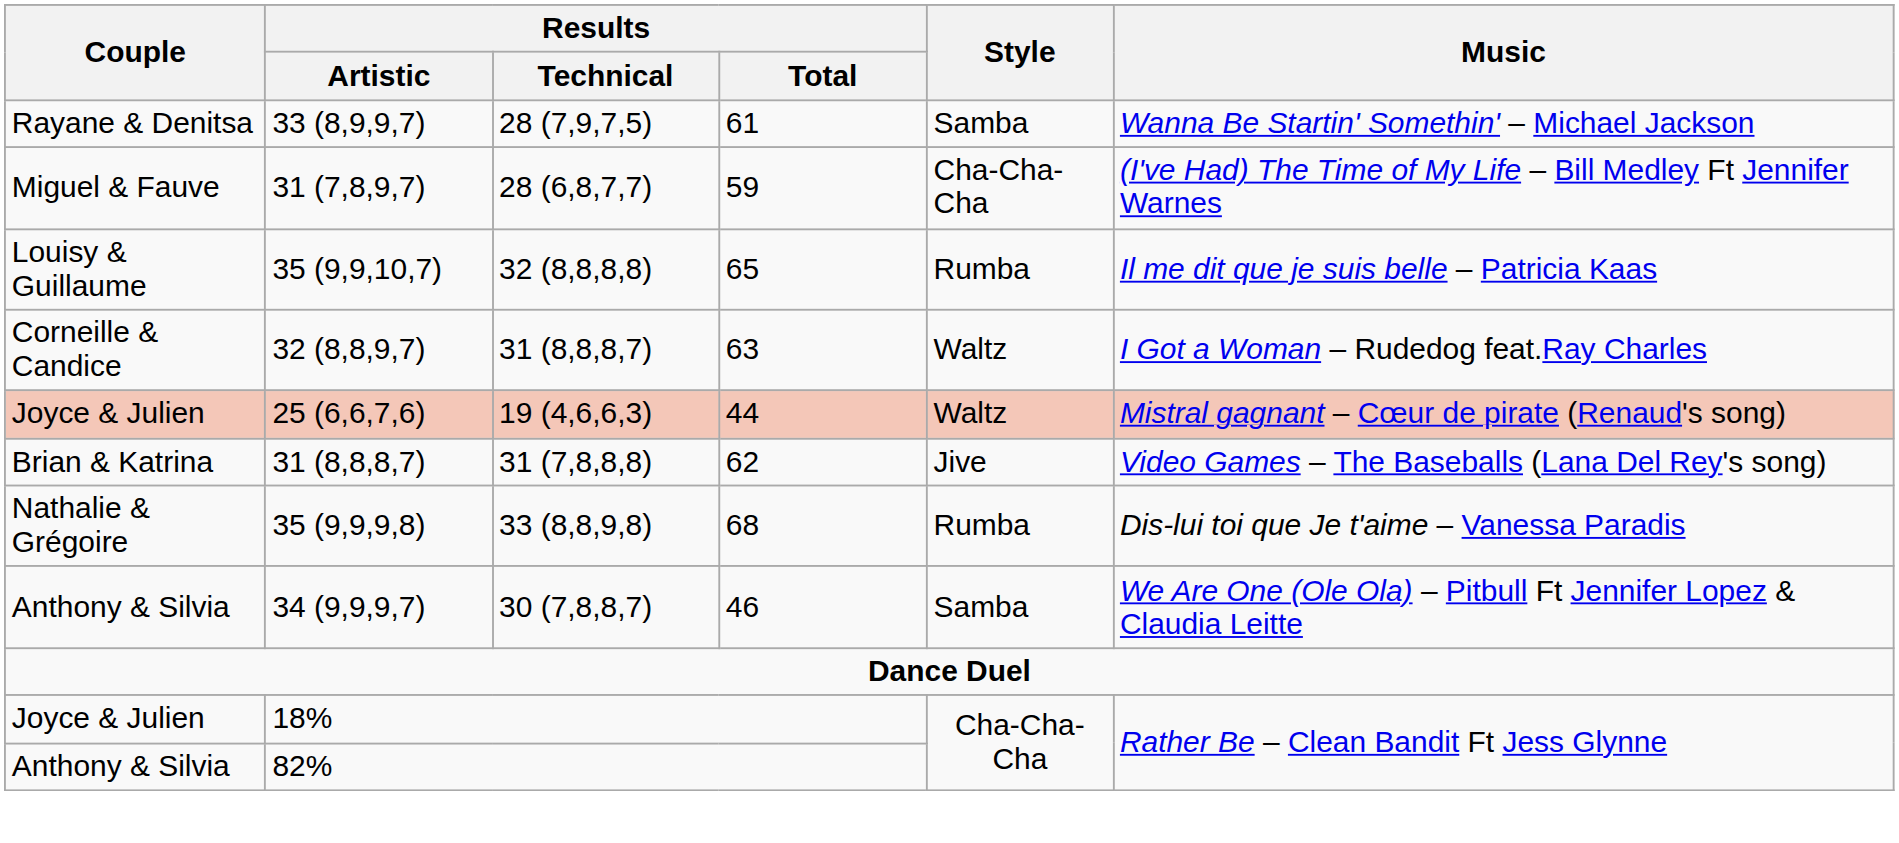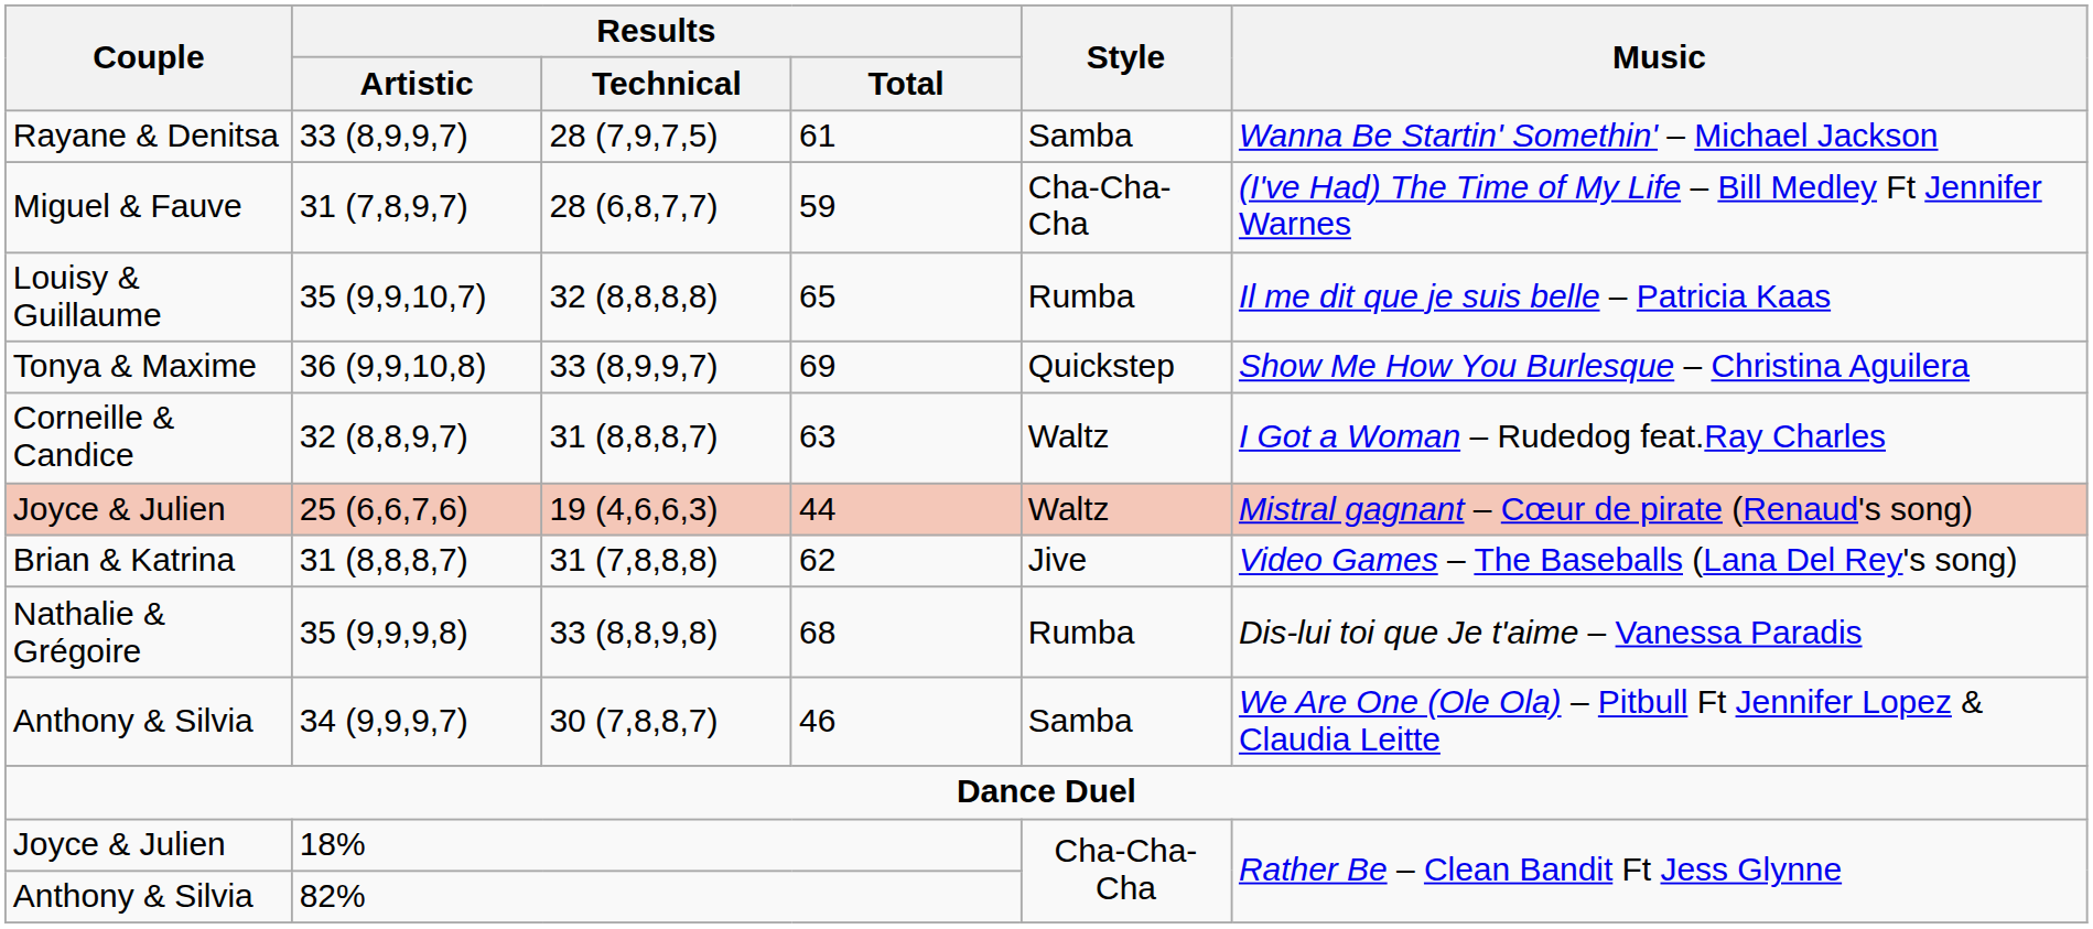+ row: Tonya & Maxime | 36 (9,9,10,8) | 33 (8,9,9,7) | 69 | Quickstep | Show Me How You Burlesque – Christina Aguilera
